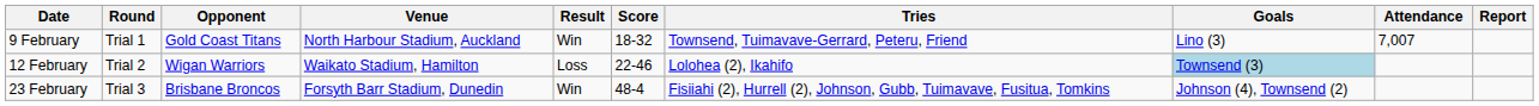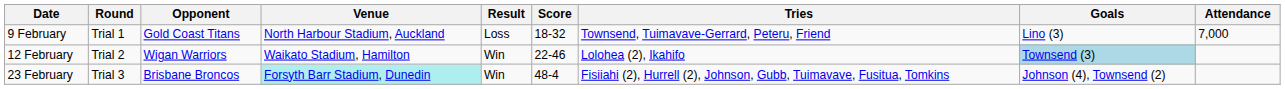- column: Report
9 February | Result: Win -> Loss
9 February | Attendance: 7,007 -> 7,000
12 February | Result: Loss -> Win
23 February | Venue: no background -> paleturquoise background
